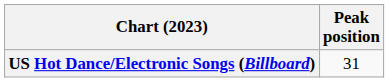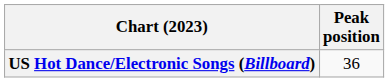US Hot Dance/Electronic Songs (Billboard) | Peak position: 31 -> 36
